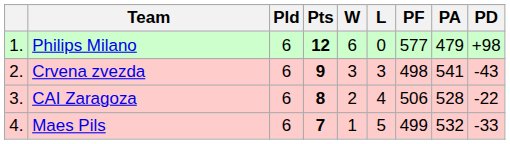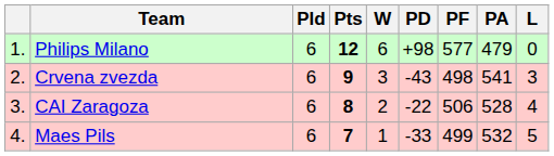columns swapped: L <-> PD
